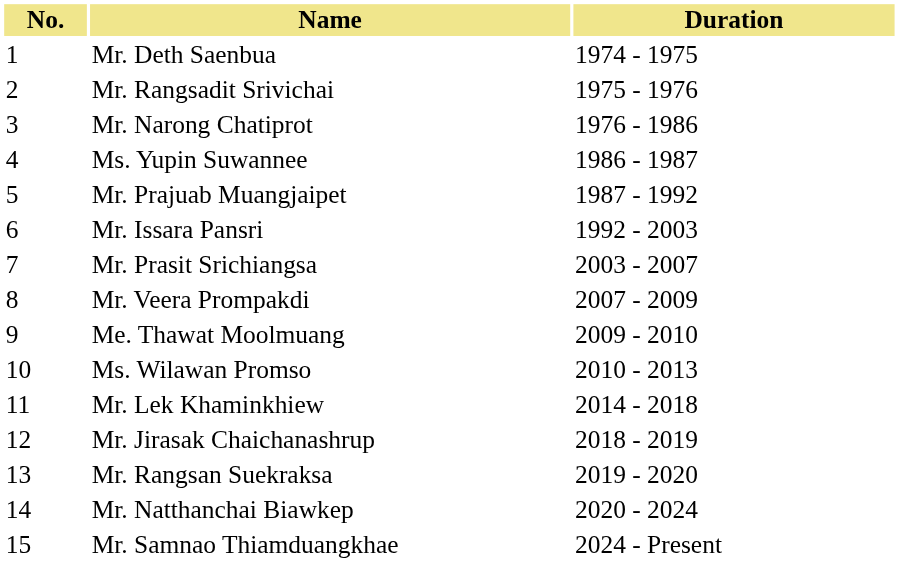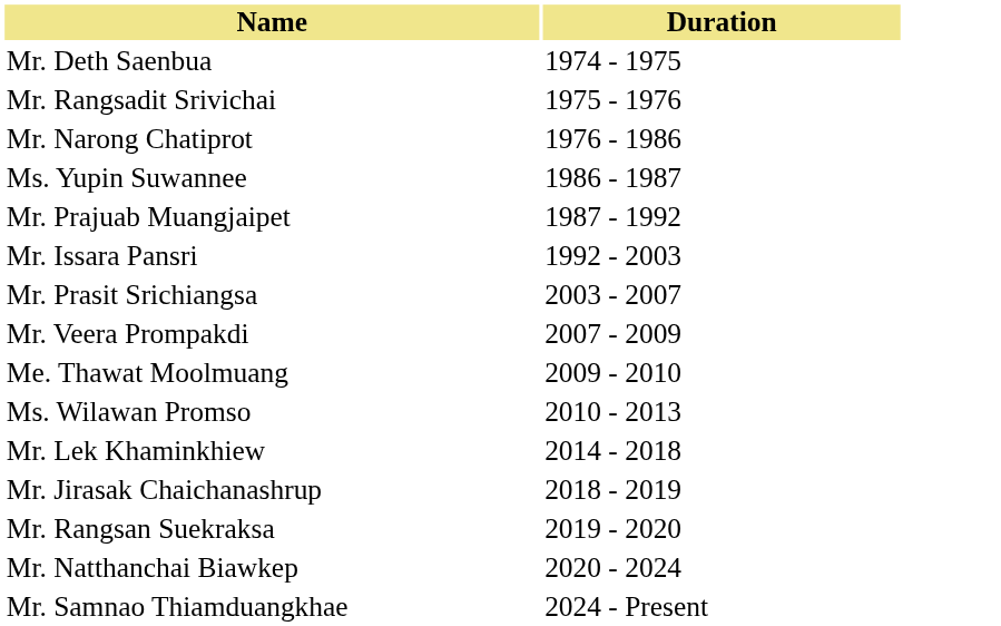- column: No. | 1 | 2 | 3 | 4 | 5 | 6 | 7 | 8 | 9 | 10 | 11 | 12 | 13 | 14 | 15
